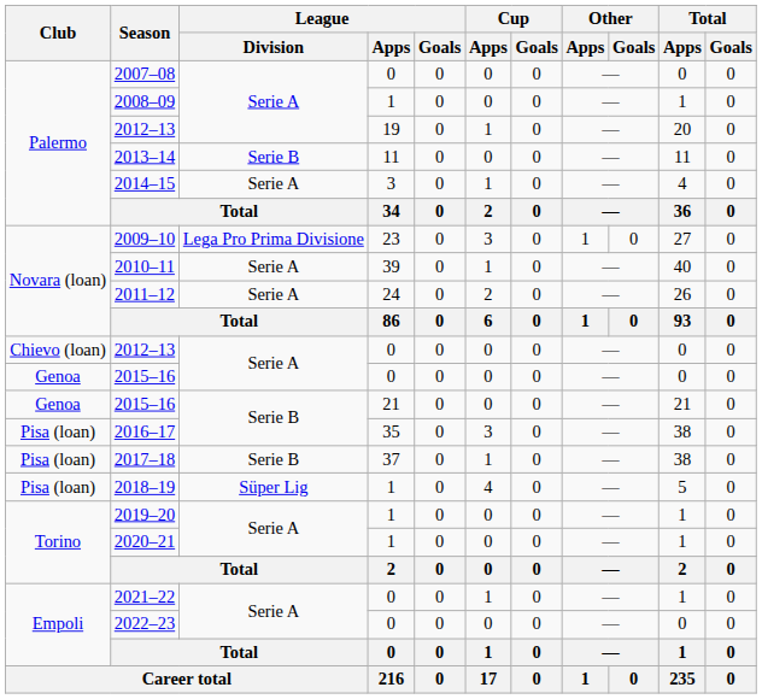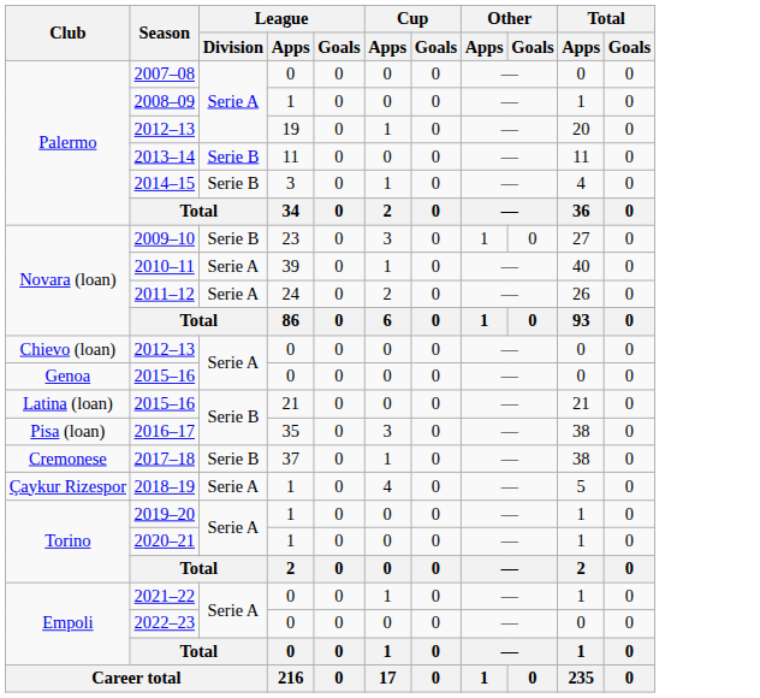2014–15 | League / Division: Serie A -> Serie B
2009–10 | League / Division: Lega Pro Prima Divisione -> Serie B
2015–16 / 21 | Club: Genoa -> Latina (loan)
2017–18 | Club: Pisa (loan) -> Cremonese
2018–19 | Club: Pisa (loan) -> Çaykur Rizespor
2018–19 | League / Division: Süper Lig -> Serie A
